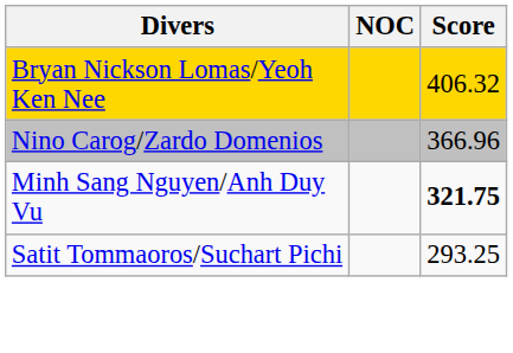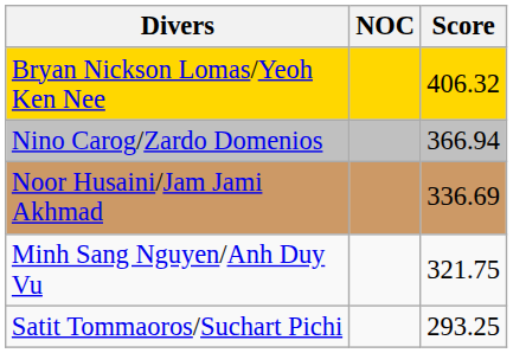Nino Carog/Zardo Domenios | Score: 366.96 -> 366.94
+ row: Noor Husaini/Jam Jami Akhmad | 336.69
Minh Sang Nguyen/Anh Duy Vu | Score: bold -> normal
